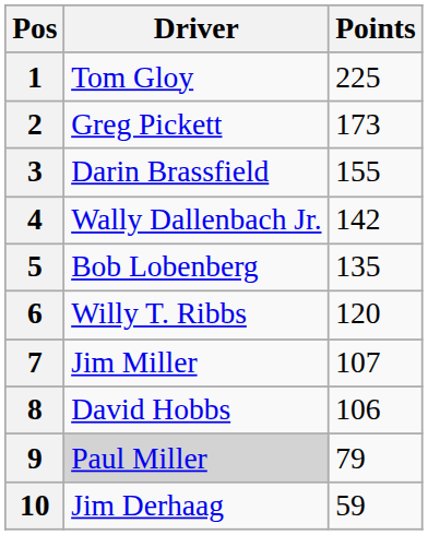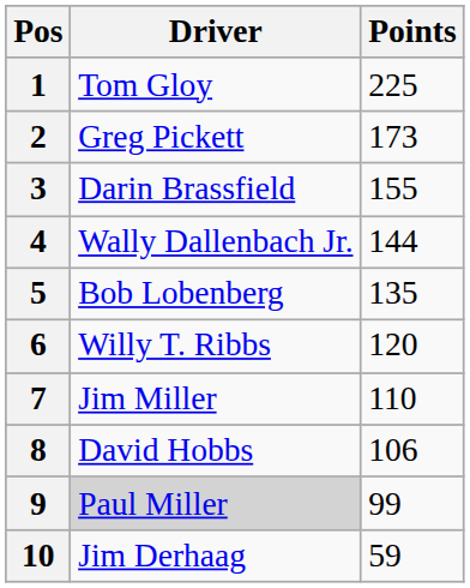4 | Points: 142 -> 144
7 | Points: 107 -> 110
9 | Points: 79 -> 99
